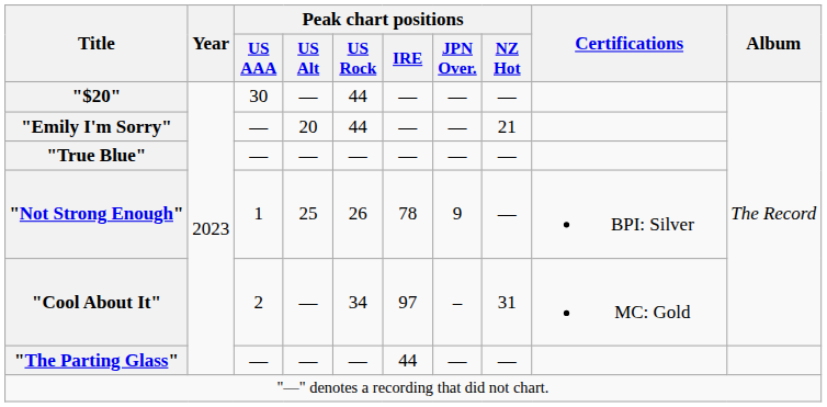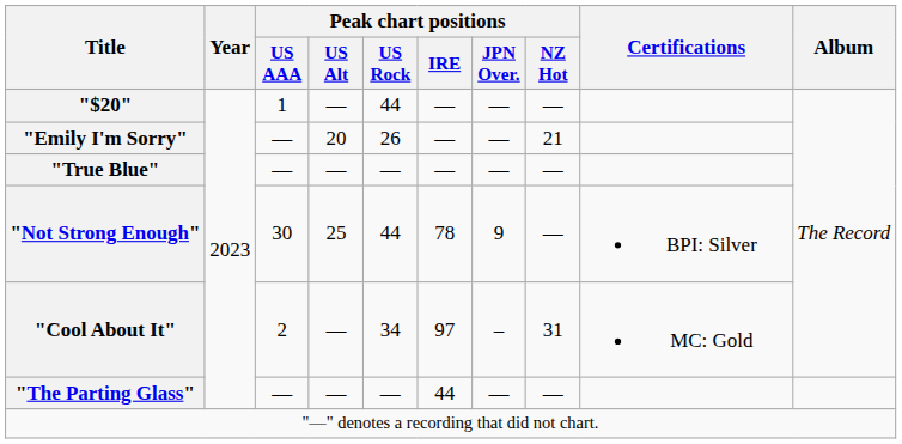"$20" | Peak chart positions / US AAA: 30 -> 1
"Emily I'm Sorry" | Peak chart positions / US Rock: 44 -> 26
"Not Strong Enough" | Peak chart positions / US AAA: 1 -> 30
"Not Strong Enough" | Peak chart positions / US Rock: 26 -> 44
